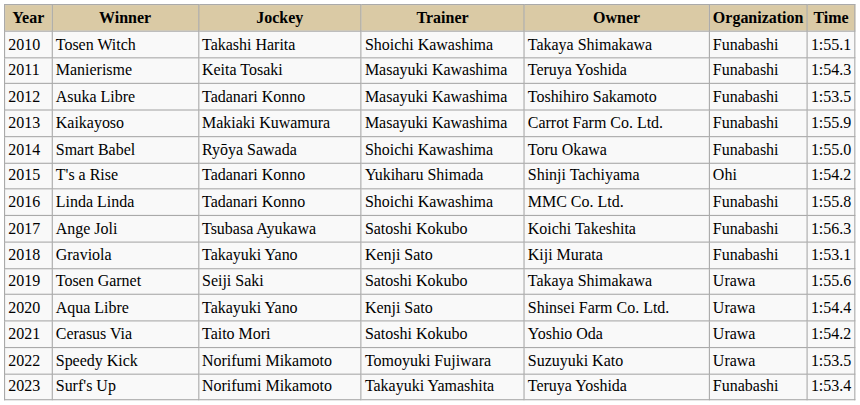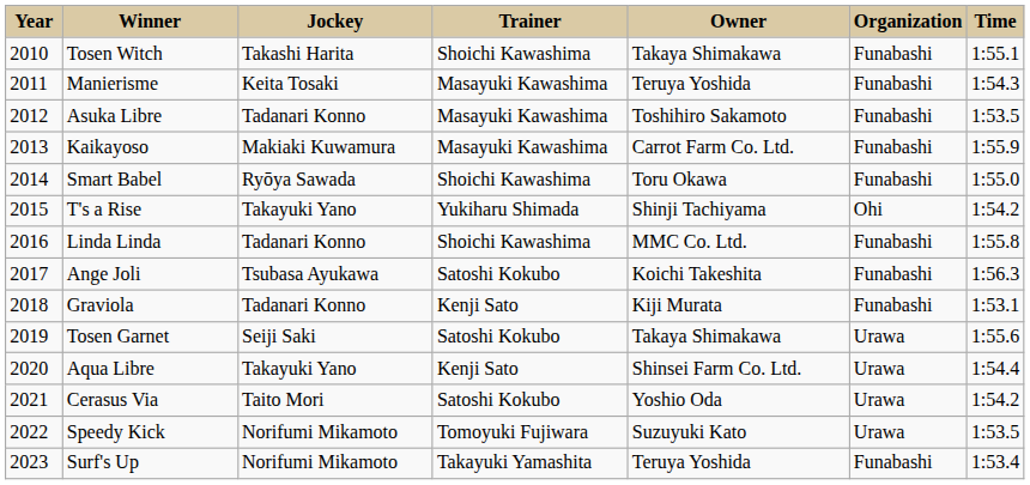T's a Rise | Jockey: Tadanari Konno -> Takayuki Yano
Graviola | Jockey: Takayuki Yano -> Tadanari Konno
